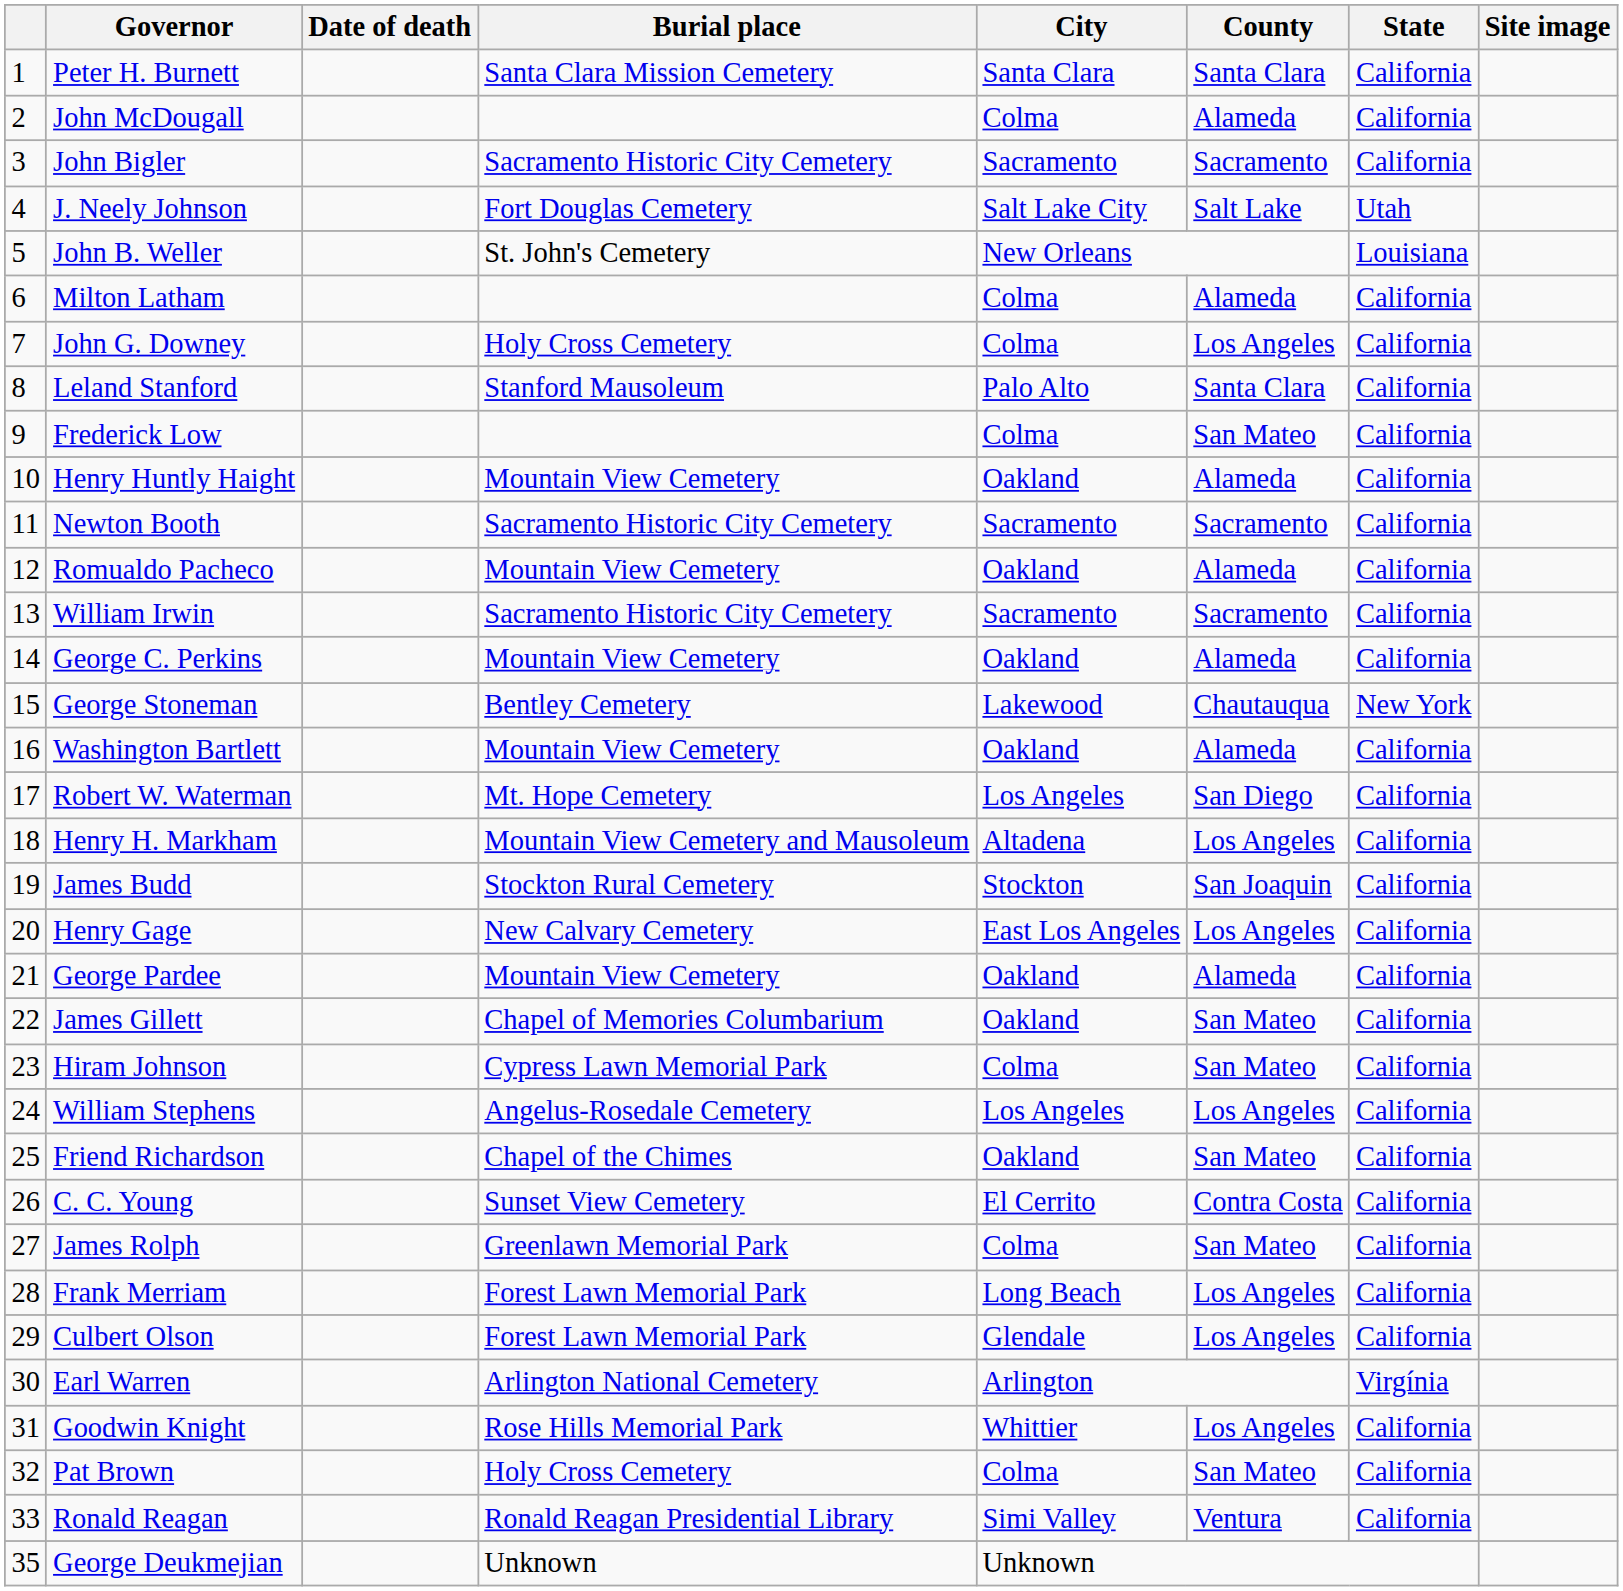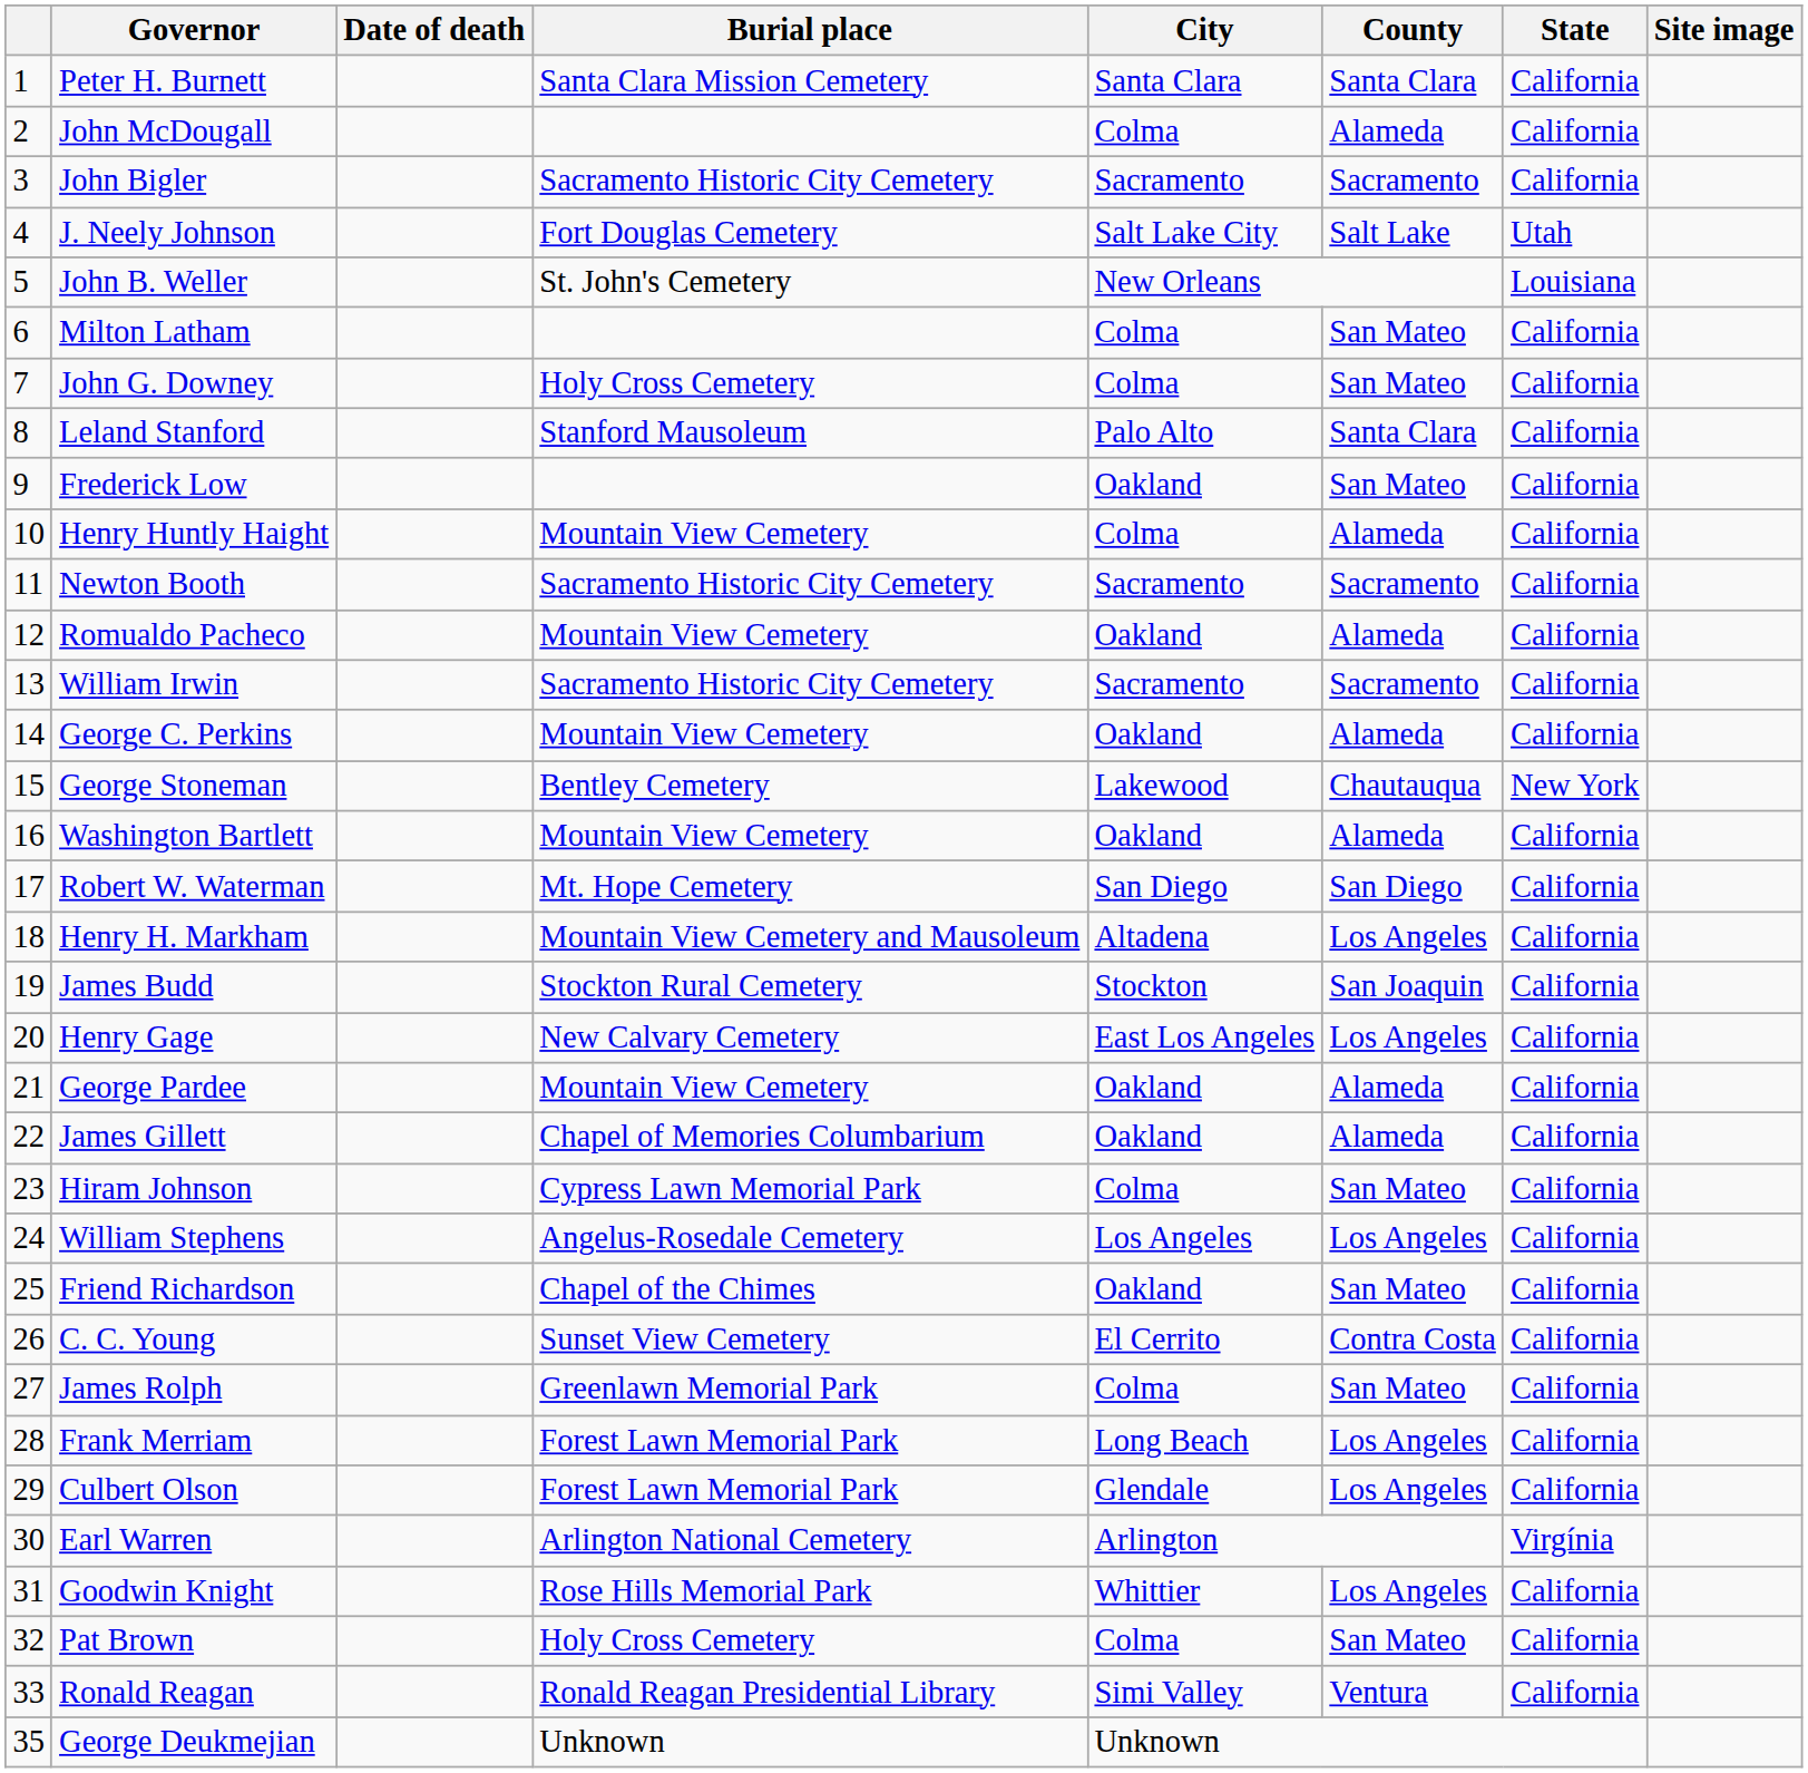Milton Latham | County: Alameda -> San Mateo
John G. Downey | County: Los Angeles -> San Mateo
Frederick Low | City: Colma -> Oakland
Henry Huntly Haight | City: Oakland -> Colma
Robert W. Waterman | City: Los Angeles -> San Diego
James Gillett | County: San Mateo -> Alameda
